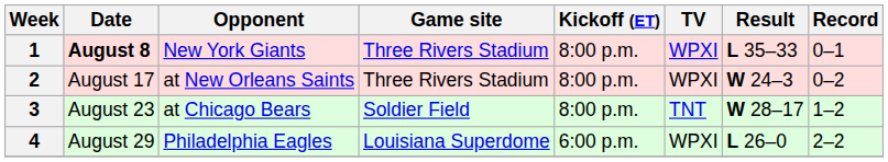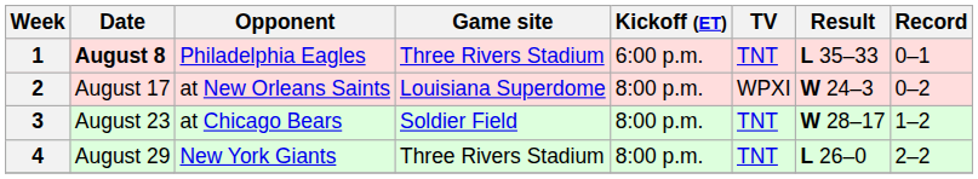1 | Opponent: New York Giants -> Philadelphia Eagles
1 | Kickoff (ET): 8:00 p.m. -> 6:00 p.m.
1 | TV: WPXI -> TNT
2 | Game site: Three Rivers Stadium -> Louisiana Superdome
4 | Opponent: Philadelphia Eagles -> New York Giants
4 | Game site: Louisiana Superdome -> Three Rivers Stadium
4 | Kickoff (ET): 6:00 p.m. -> 8:00 p.m.
4 | TV: WPXI -> TNT
